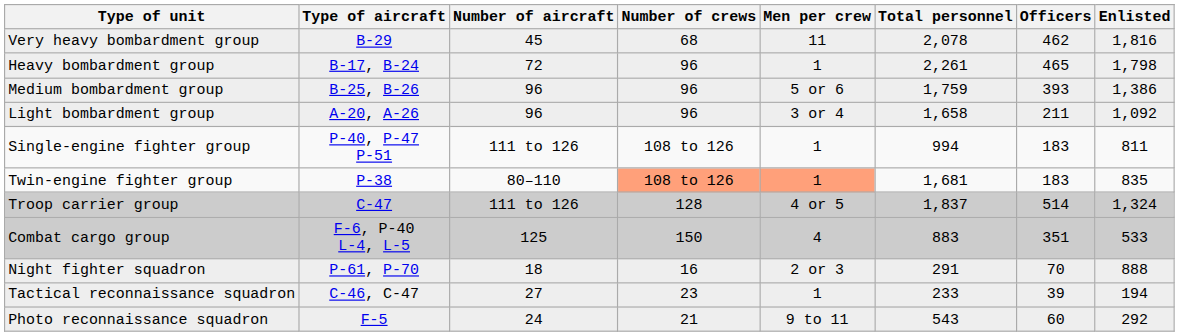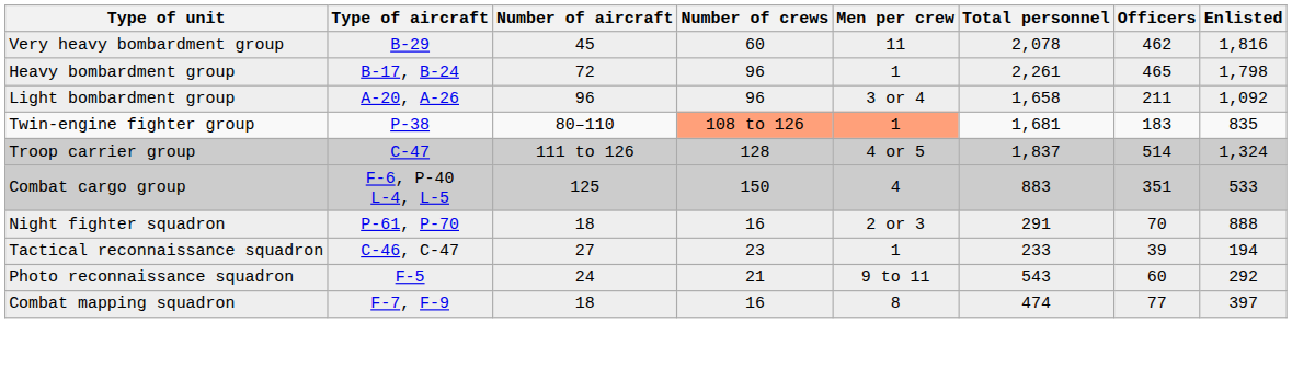Very heavy bombardment group | Number of crews: 68 -> 60
- row: Medium bombardment group | B-25, B-26 | 96 | 96 | 5 or 6 | 1,759 | 393 | 1,386
- row: Single-engine fighter group | P-40, P-47 P-51 | 111 to 126 | 108 to 126 | 1 | 994 | 183 | 811
+ row: Combat mapping squadron | F-7, F-9 | 18 | 16 | 8 | 474 | 77 | 397
